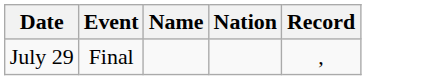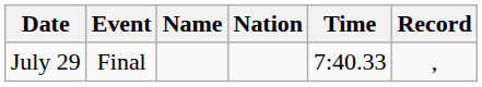+ column: Time | 7:40.33
